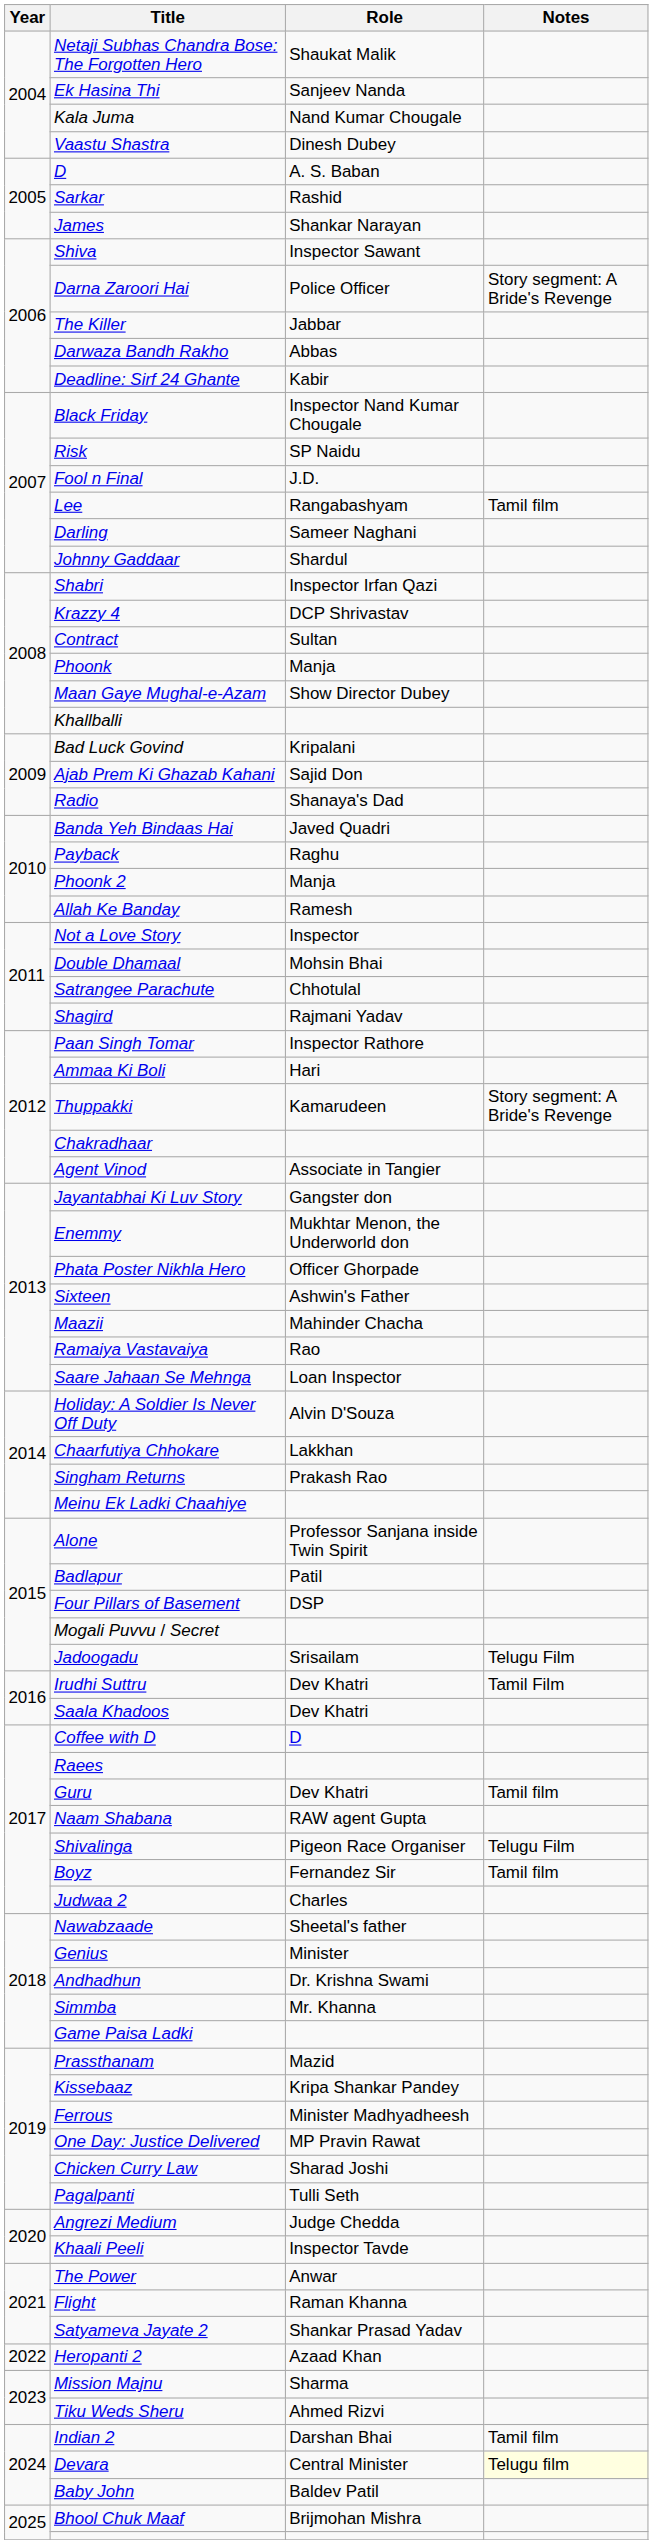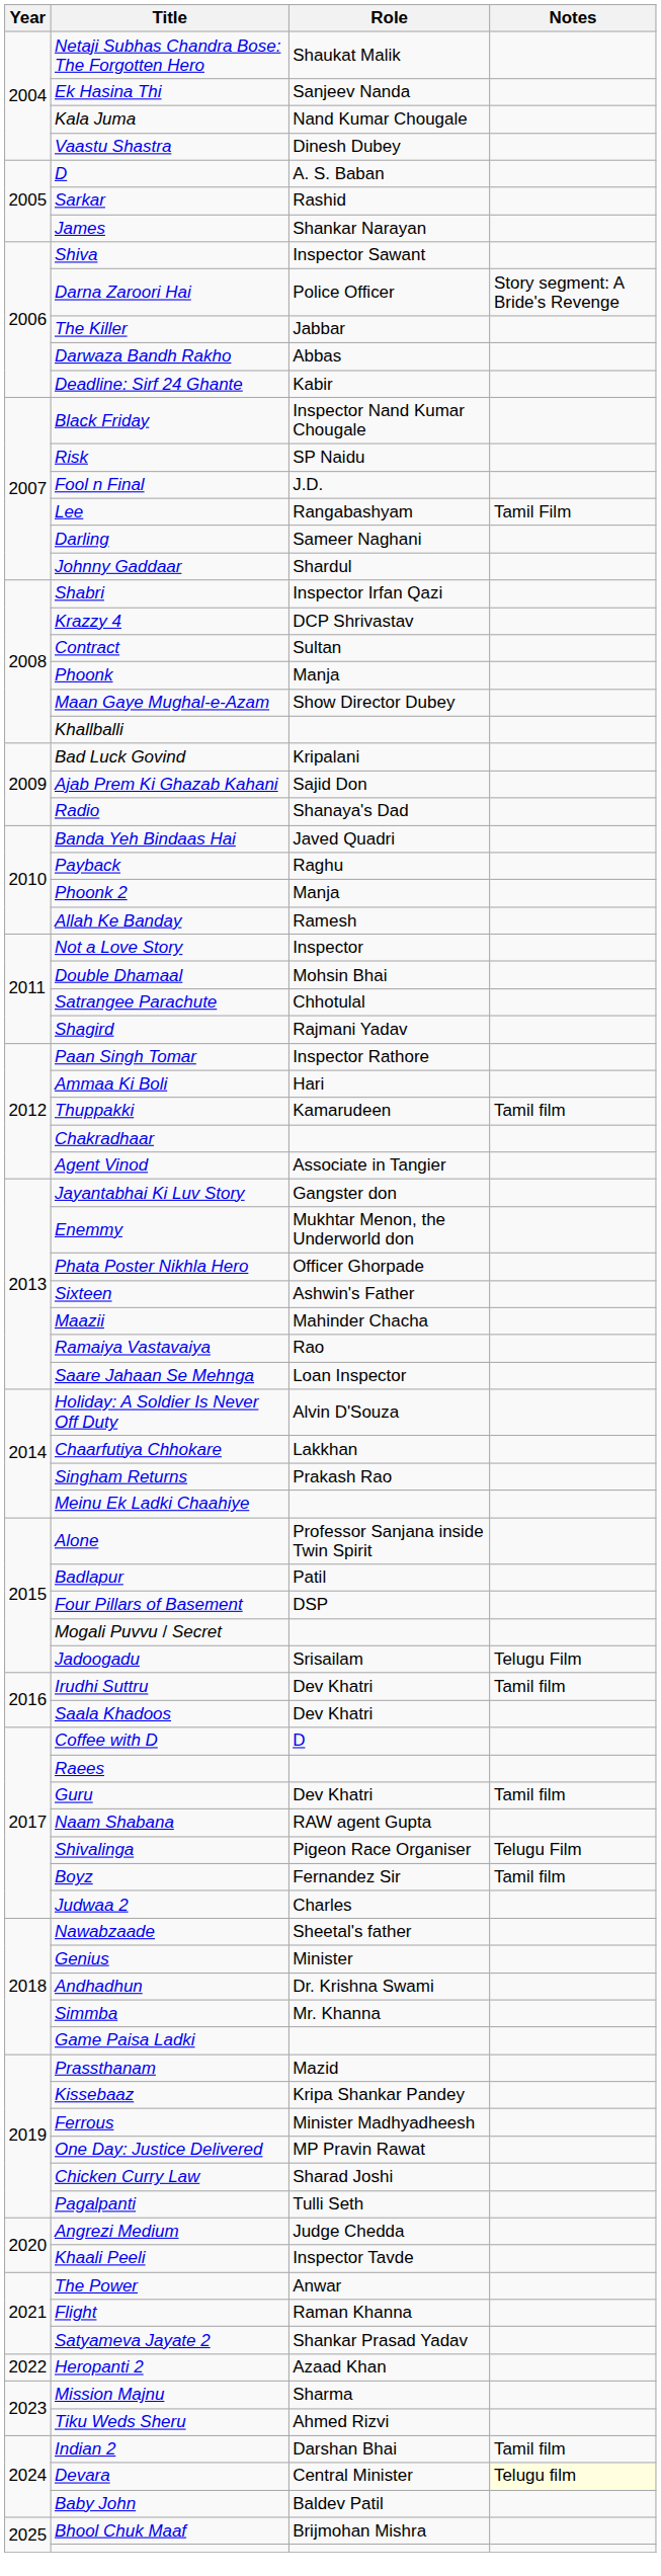Lee | Notes: Tamil film -> Tamil Film
Thuppakki | Notes: Story segment: A Bride's Revenge -> Tamil film
Irudhi Suttru | Notes: Tamil Film -> Tamil film
